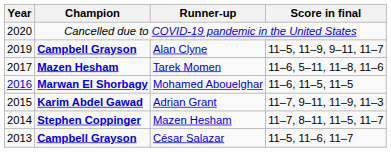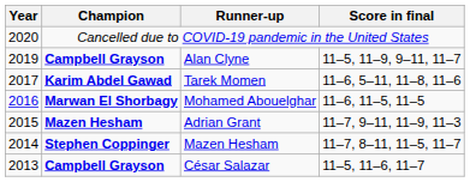Tarek Momen | Champion: Mazen Hesham -> Karim Abdel Gawad
Adrian Grant | Champion: Karim Abdel Gawad -> Mazen Hesham
